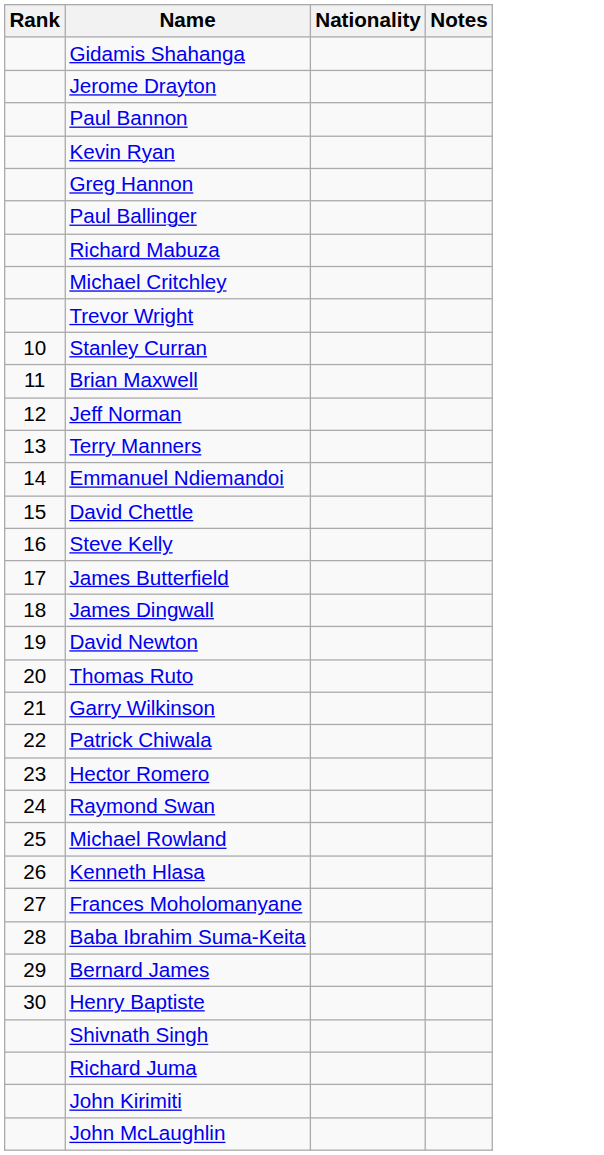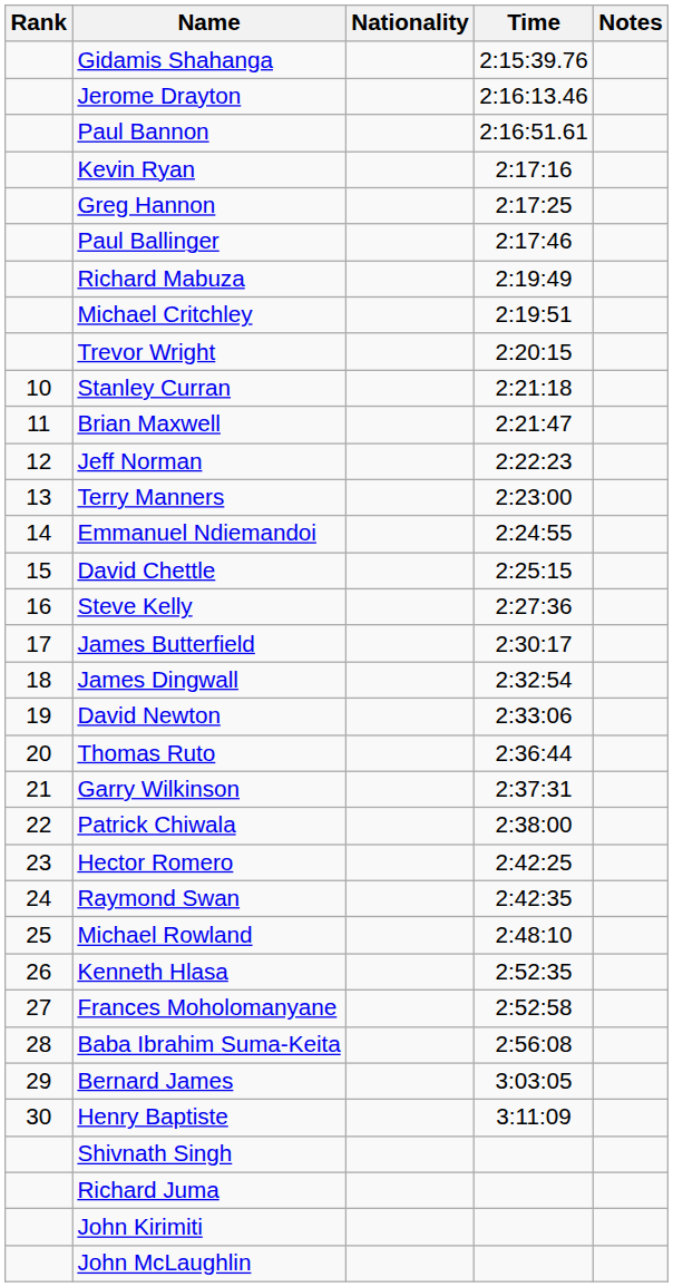+ column: Time | 2:15:39.76 | 2:16:13.46 | 2:16:51.61 | 2:17:16 | 2:17:25 | 2:17:46 | 2:19:49 | 2:19:51 | 2:20:15 | 2:21:18 | 2:21:47 | 2:22:23 | 2:23:00 | 2:24:55 | 2:25:15 | 2:27:36 | 2:30:17 | 2:32:54 | 2:33:06 | 2:36:44 | 2:37:31 | 2:38:00 | 2:42:25 | 2:42:35 | 2:48:10 | 2:52:35 | 2:52:58 | 2:56:08 | 3:03:05 | 3:11:09
